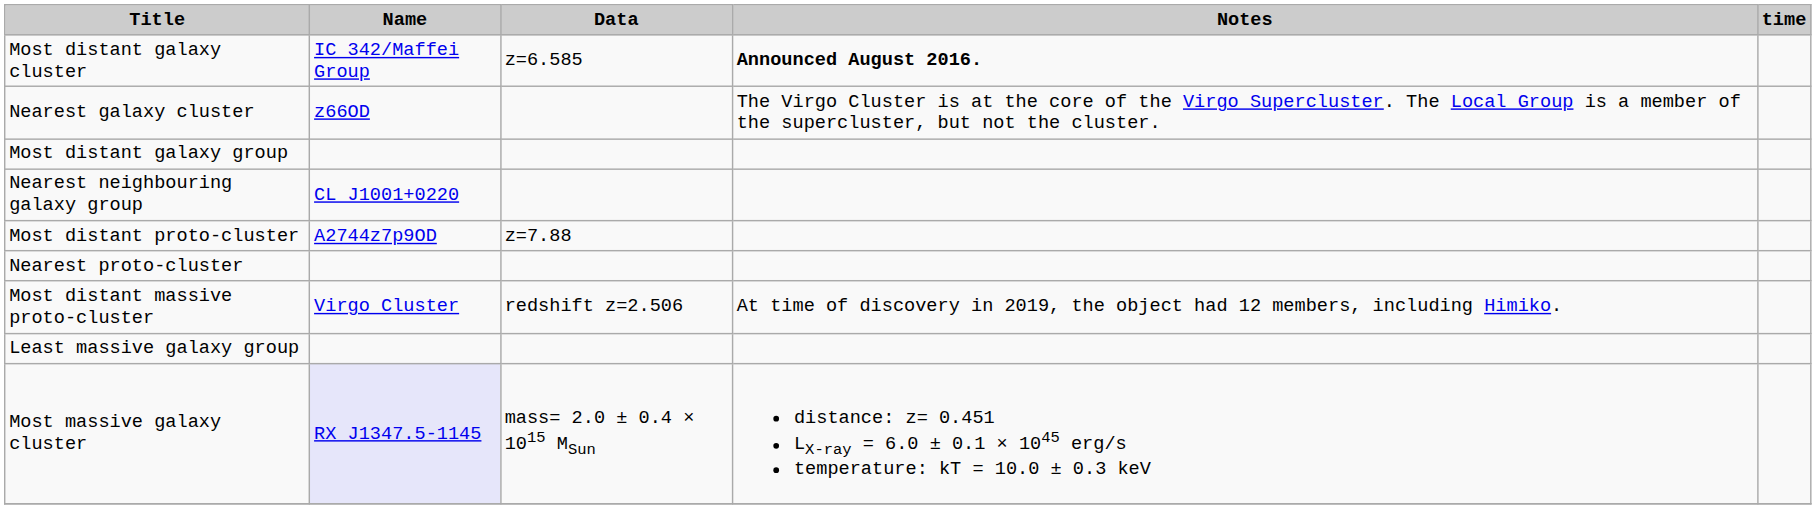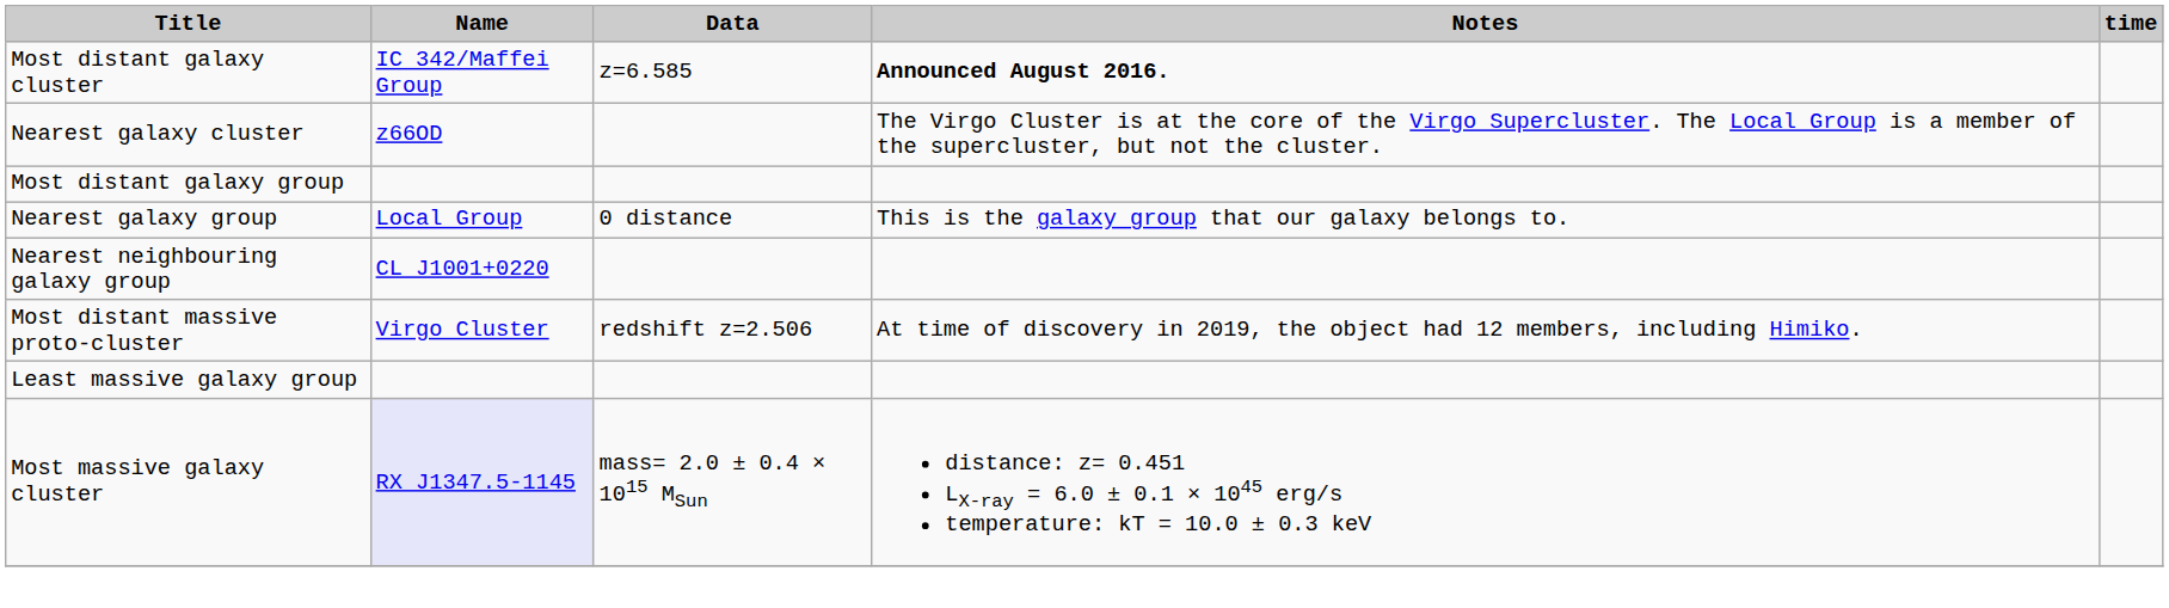+ row: Nearest galaxy group | Local Group | 0 distance | This is the galaxy group that our galaxy belongs to.
- row: Most distant proto-cluster | A2744z7p9OD | z=7.88
- row: Nearest proto-cluster
